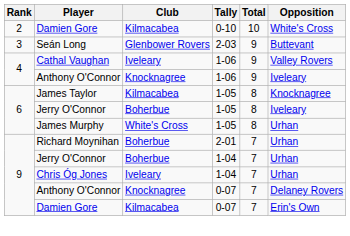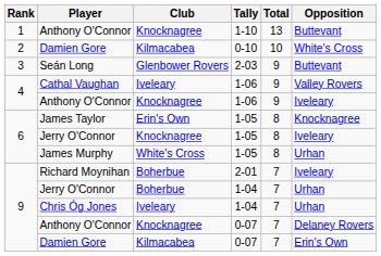+ row: 1 | Anthony O'Connor | Knocknagree | 1-10 | 13 | Buttevant
James Taylor | Club: Kilmacabea -> Erin's Own
Jerry O'Connor / 1-05 | Club: Boherbue -> Knocknagree
Richard Moynihan | Opposition: Urhan -> Iveleary
